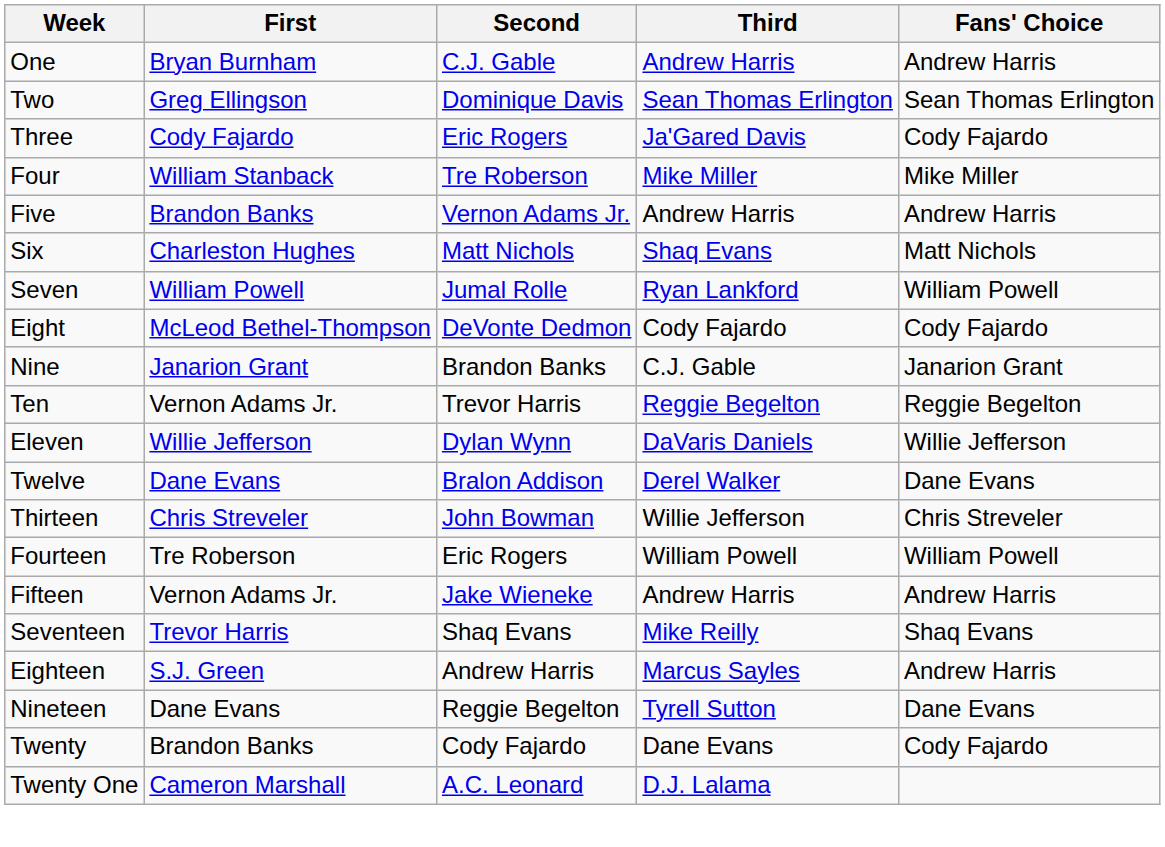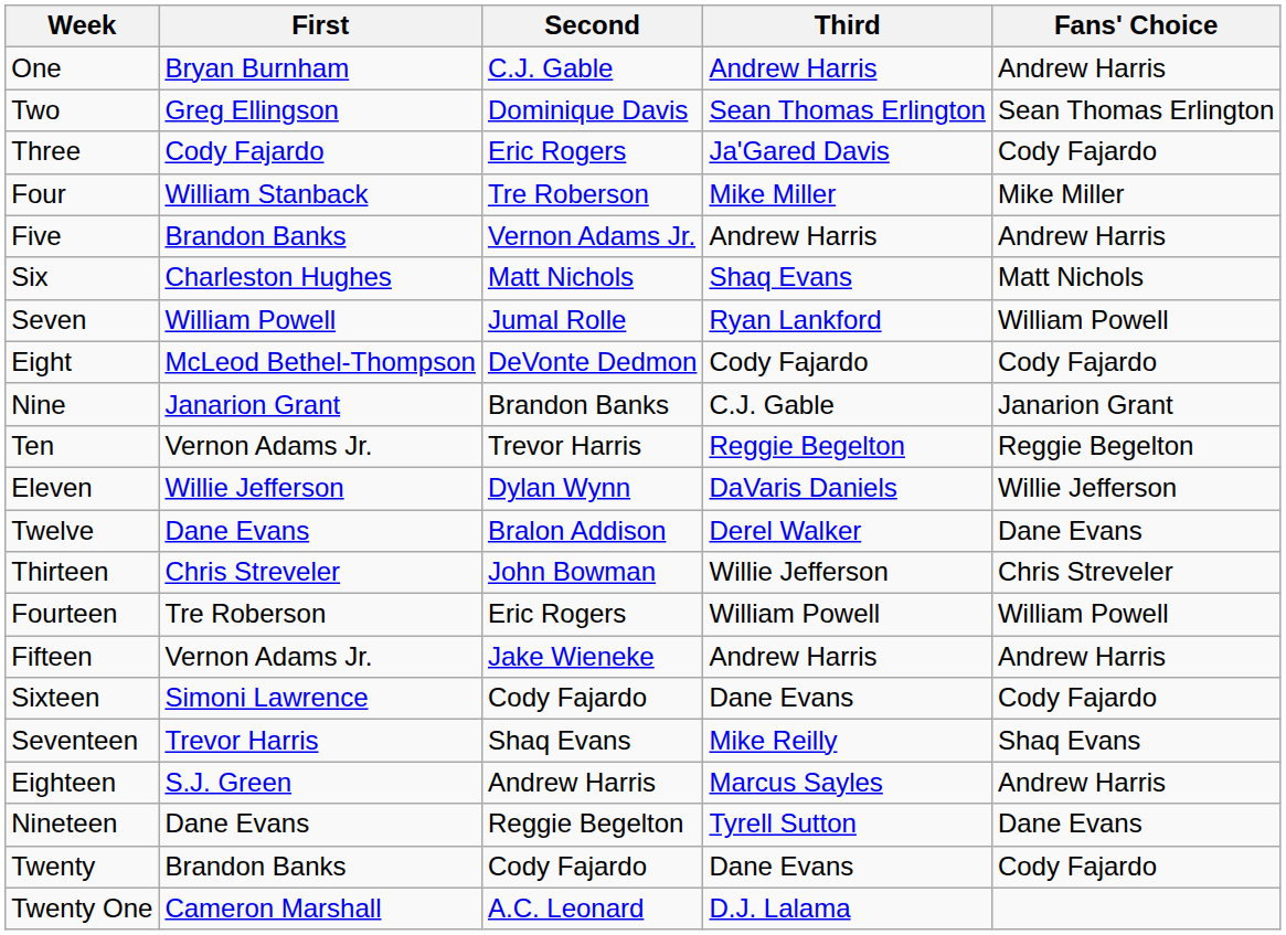+ row: Sixteen | Simoni Lawrence | Cody Fajardo | Dane Evans | Cody Fajardo
